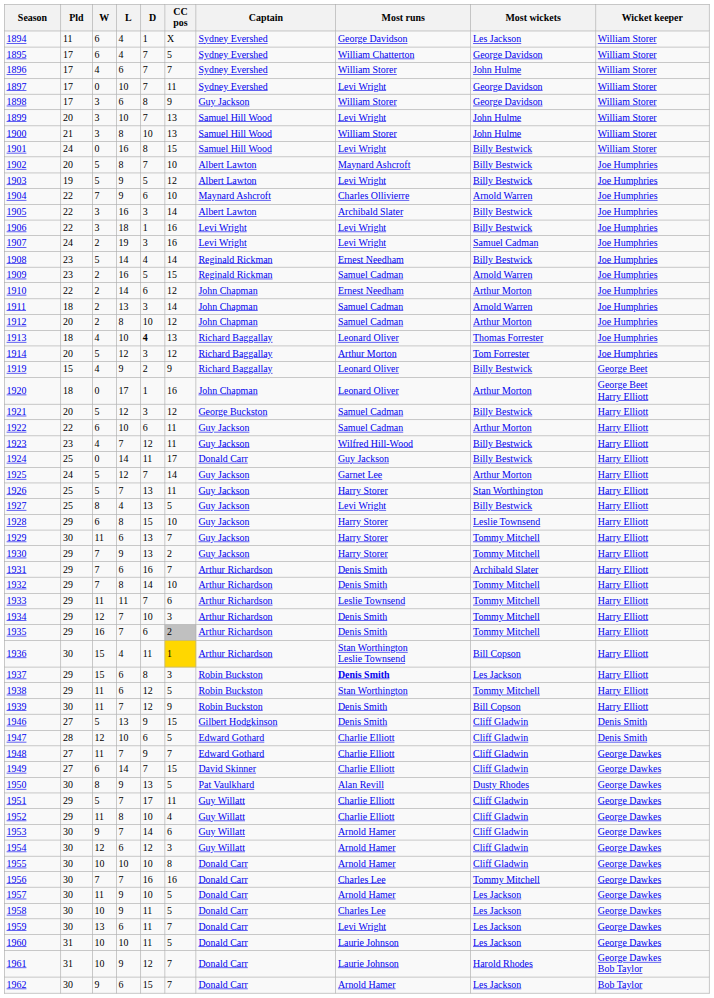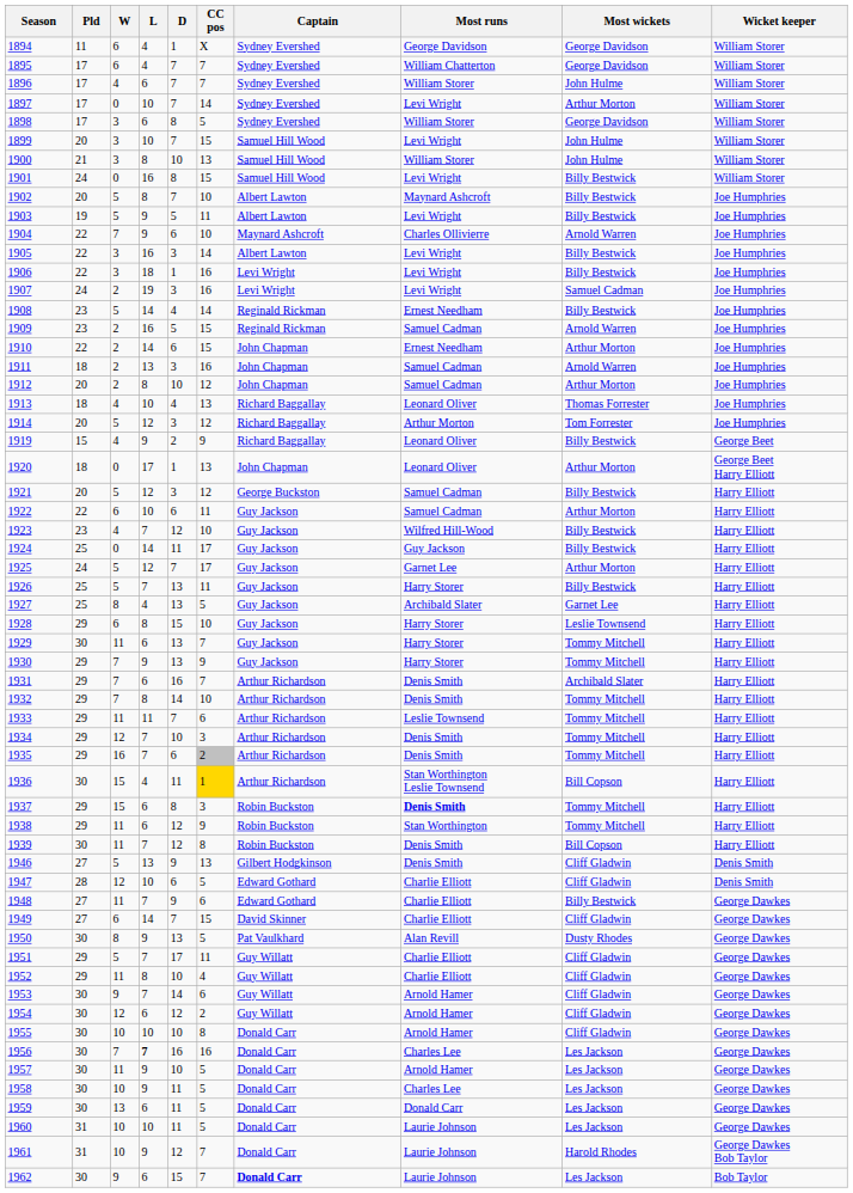1894 | Most wickets: Les Jackson -> George Davidson
1895 | CC pos: 5 -> 7
1897 | CC pos: 11 -> 14
1897 | Most wickets: George Davidson -> Arthur Morton
1898 | CC pos: 9 -> 5
1898 | Captain: Guy Jackson -> Sydney Evershed
1899 | CC pos: 13 -> 15
1903 | CC pos: 12 -> 11
1905 | Most runs: Archibald Slater -> Levi Wright
1910 | CC pos: 12 -> 15
1911 | CC pos: 14 -> 16
1913 | D: bold -> normal
1920 | CC pos: 16 -> 13
1923 | CC pos: 11 -> 10
1924 | Captain: Donald Carr -> Guy Jackson
1925 | CC pos: 14 -> 17
1926 | Most wickets: Stan Worthington -> Billy Bestwick
1927 | Most runs: Levi Wright -> Archibald Slater
1927 | Most wickets: Billy Bestwick -> Garnet Lee
1930 | CC pos: 2 -> 9
1937 | Most wickets: Les Jackson -> Tommy Mitchell
1938 | CC pos: 5 -> 9
1939 | CC pos: 9 -> 8
1946 | CC pos: 15 -> 13
1948 | CC pos: 7 -> 6
1948 | Most wickets: Cliff Gladwin -> Billy Bestwick
1954 | CC pos: 3 -> 2
1956 | L: normal -> bold
1956 | Most wickets: Tommy Mitchell -> Les Jackson
1959 | CC pos: 7 -> 5
1959 | Most runs: Levi Wright -> Donald Carr
1962 | Captain: normal -> bold
1962 | Most runs: Arnold Hamer -> Laurie Johnson
